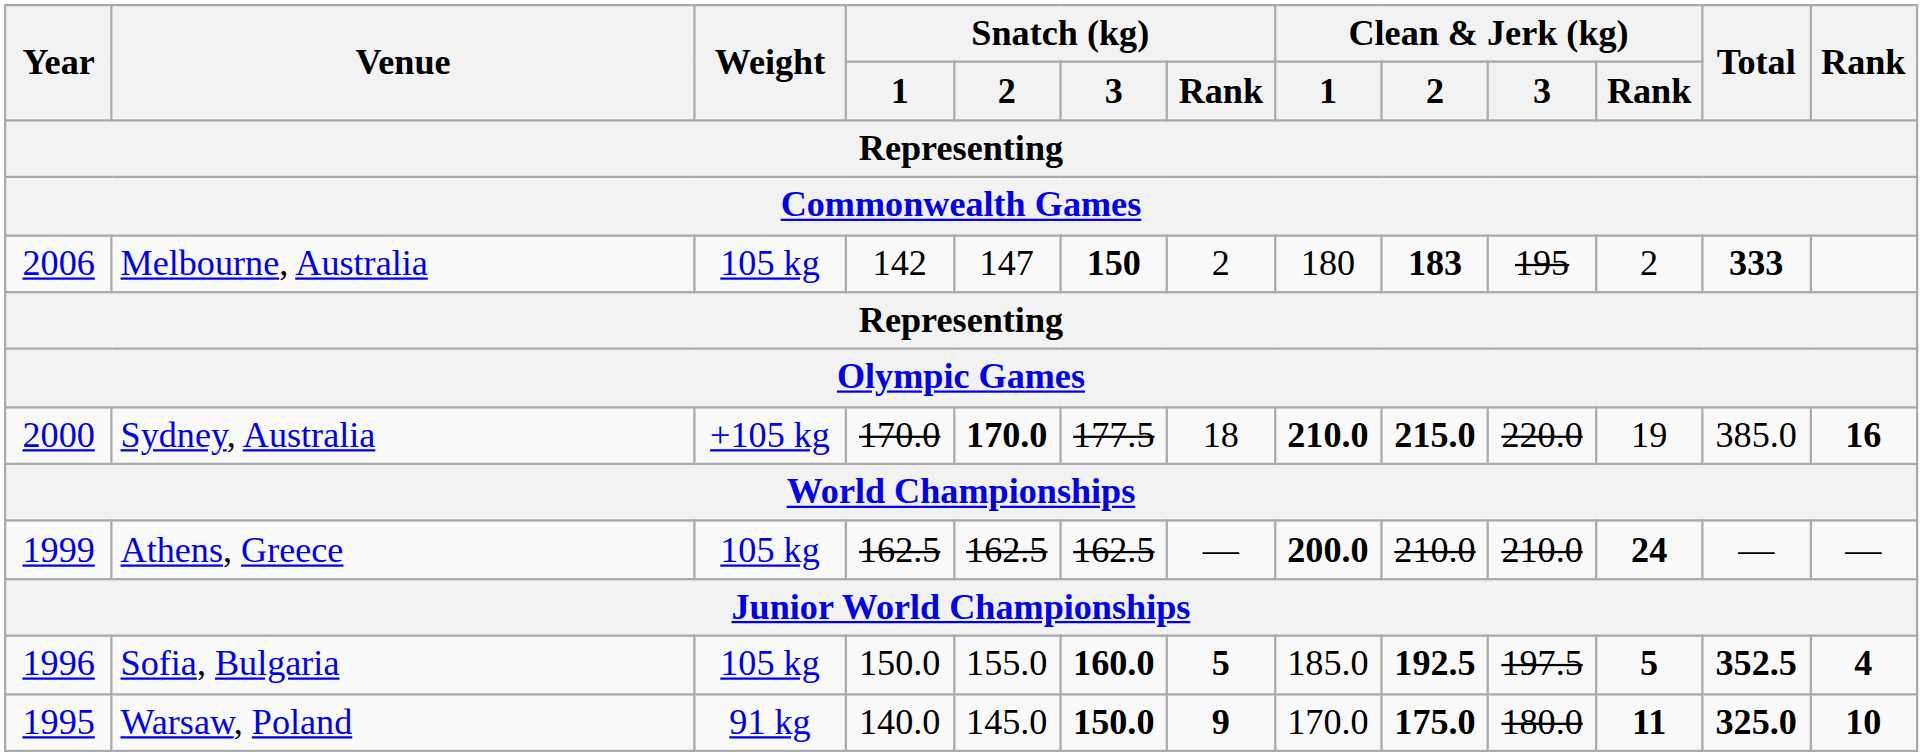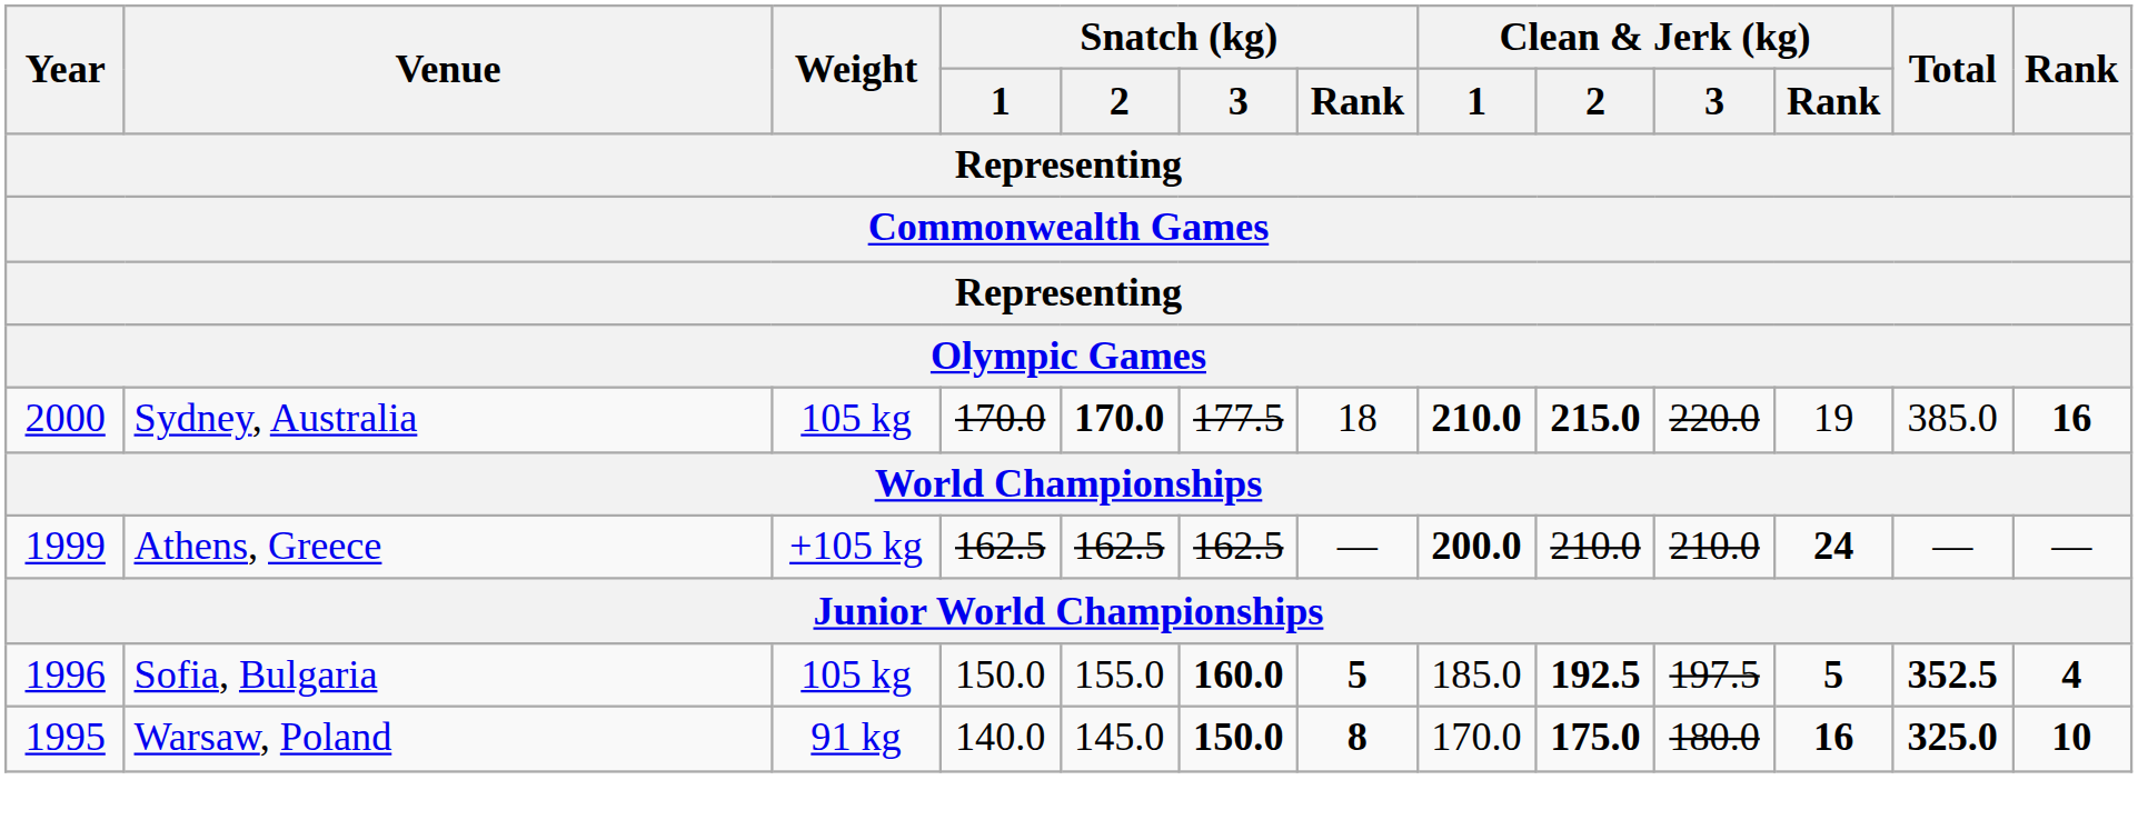- row: 2006 | Melbourne, Australia | 105 kg | 142 | 147 | 150 | 2 | 180 | 183 | 195 | 2 | 333
Sydney, Australia | Weight: +105 kg -> 105 kg
Athens, Greece | Weight: 105 kg -> +105 kg
Warsaw, Poland | Snatch (kg) / Rank: 9 -> 8
Warsaw, Poland | Clean & Jerk (kg) / Rank: 11 -> 16
